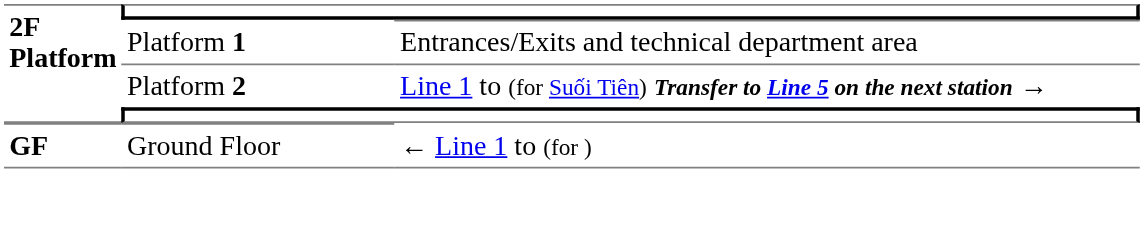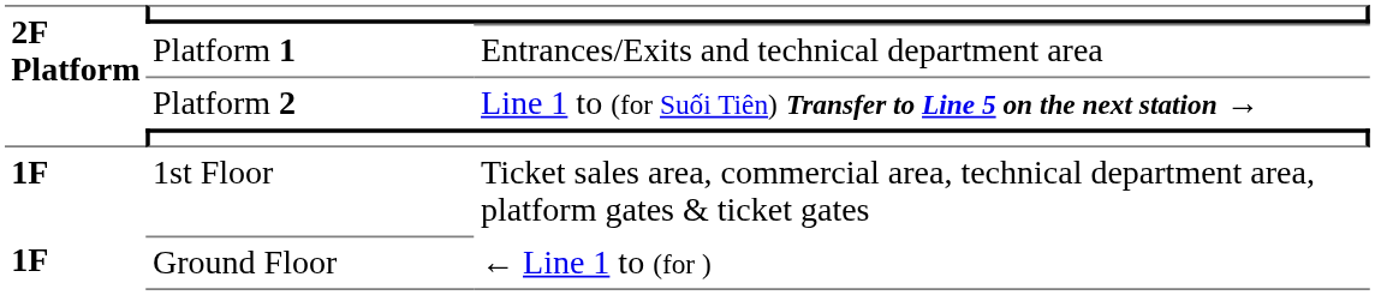+ row: 1F | 1st Floor | Ticket sales area, commercial area, technical department area, platform gates & ticket gates
Ground Floor | 2F Platform: GF -> 1F
